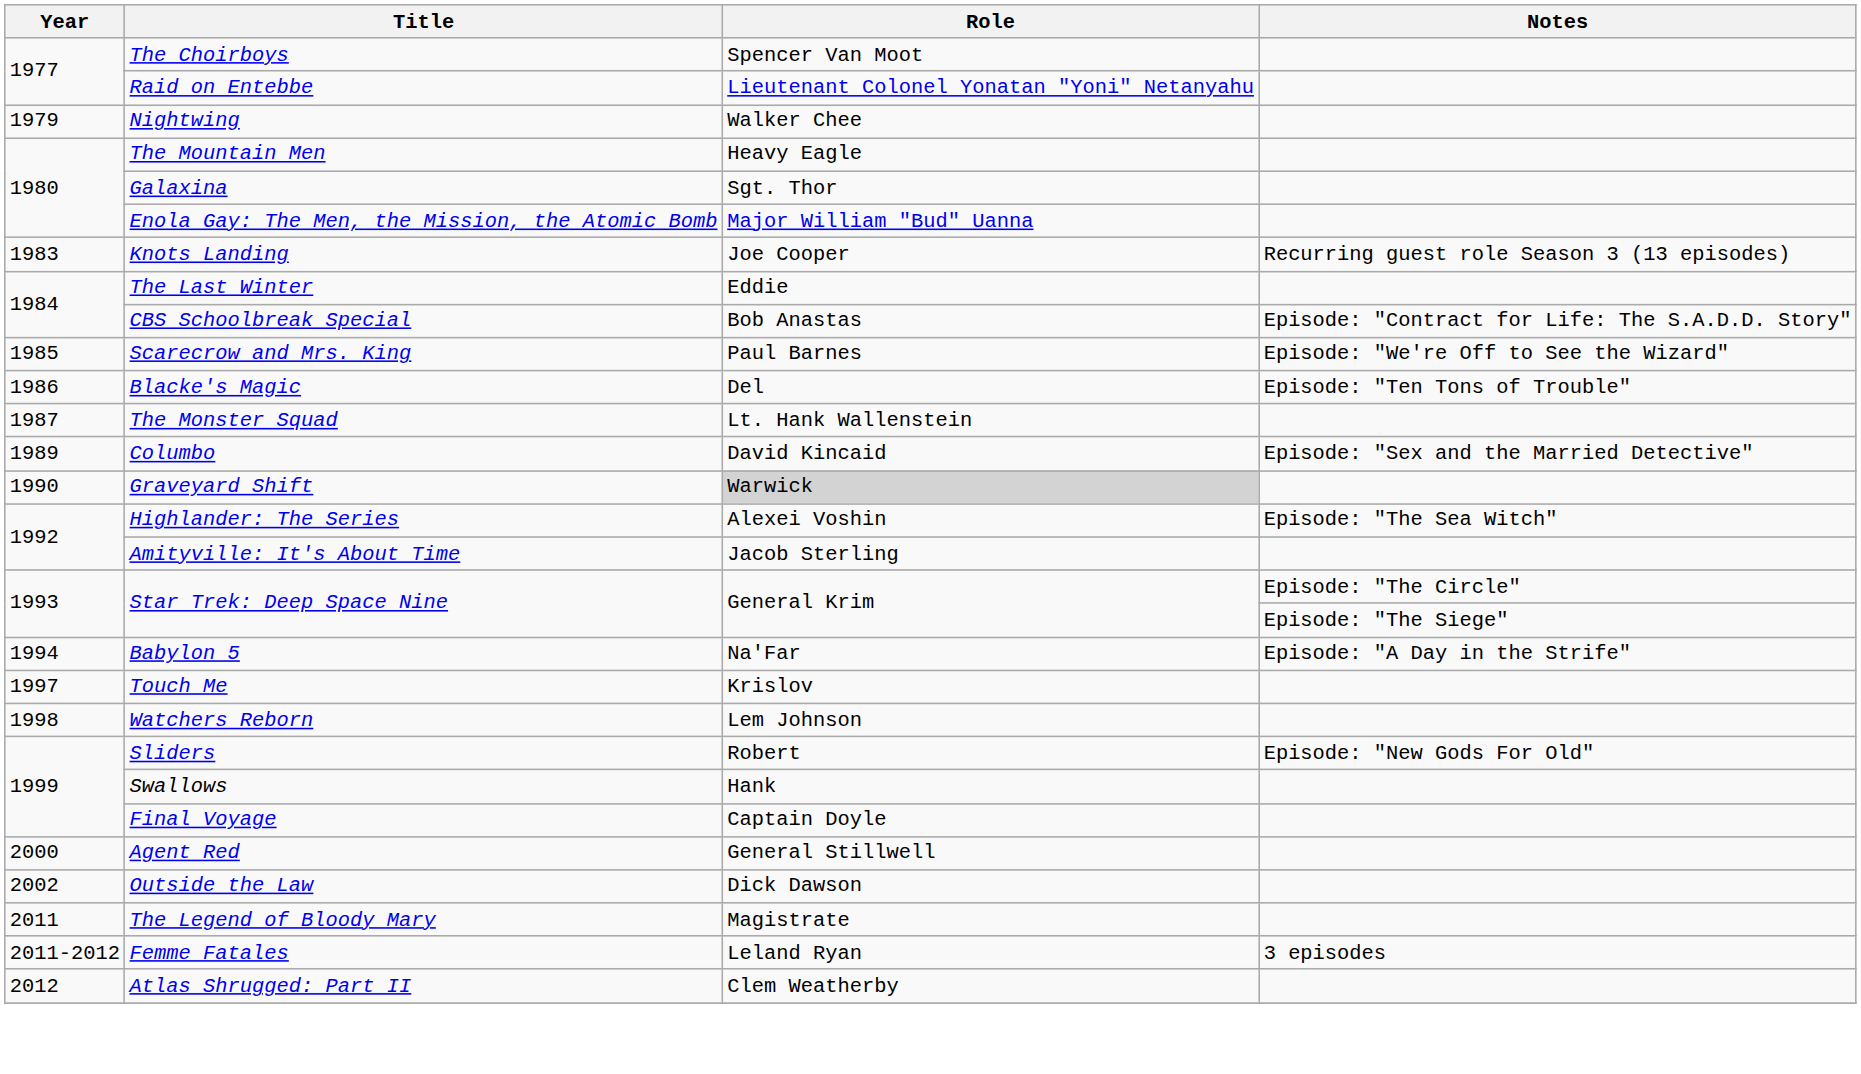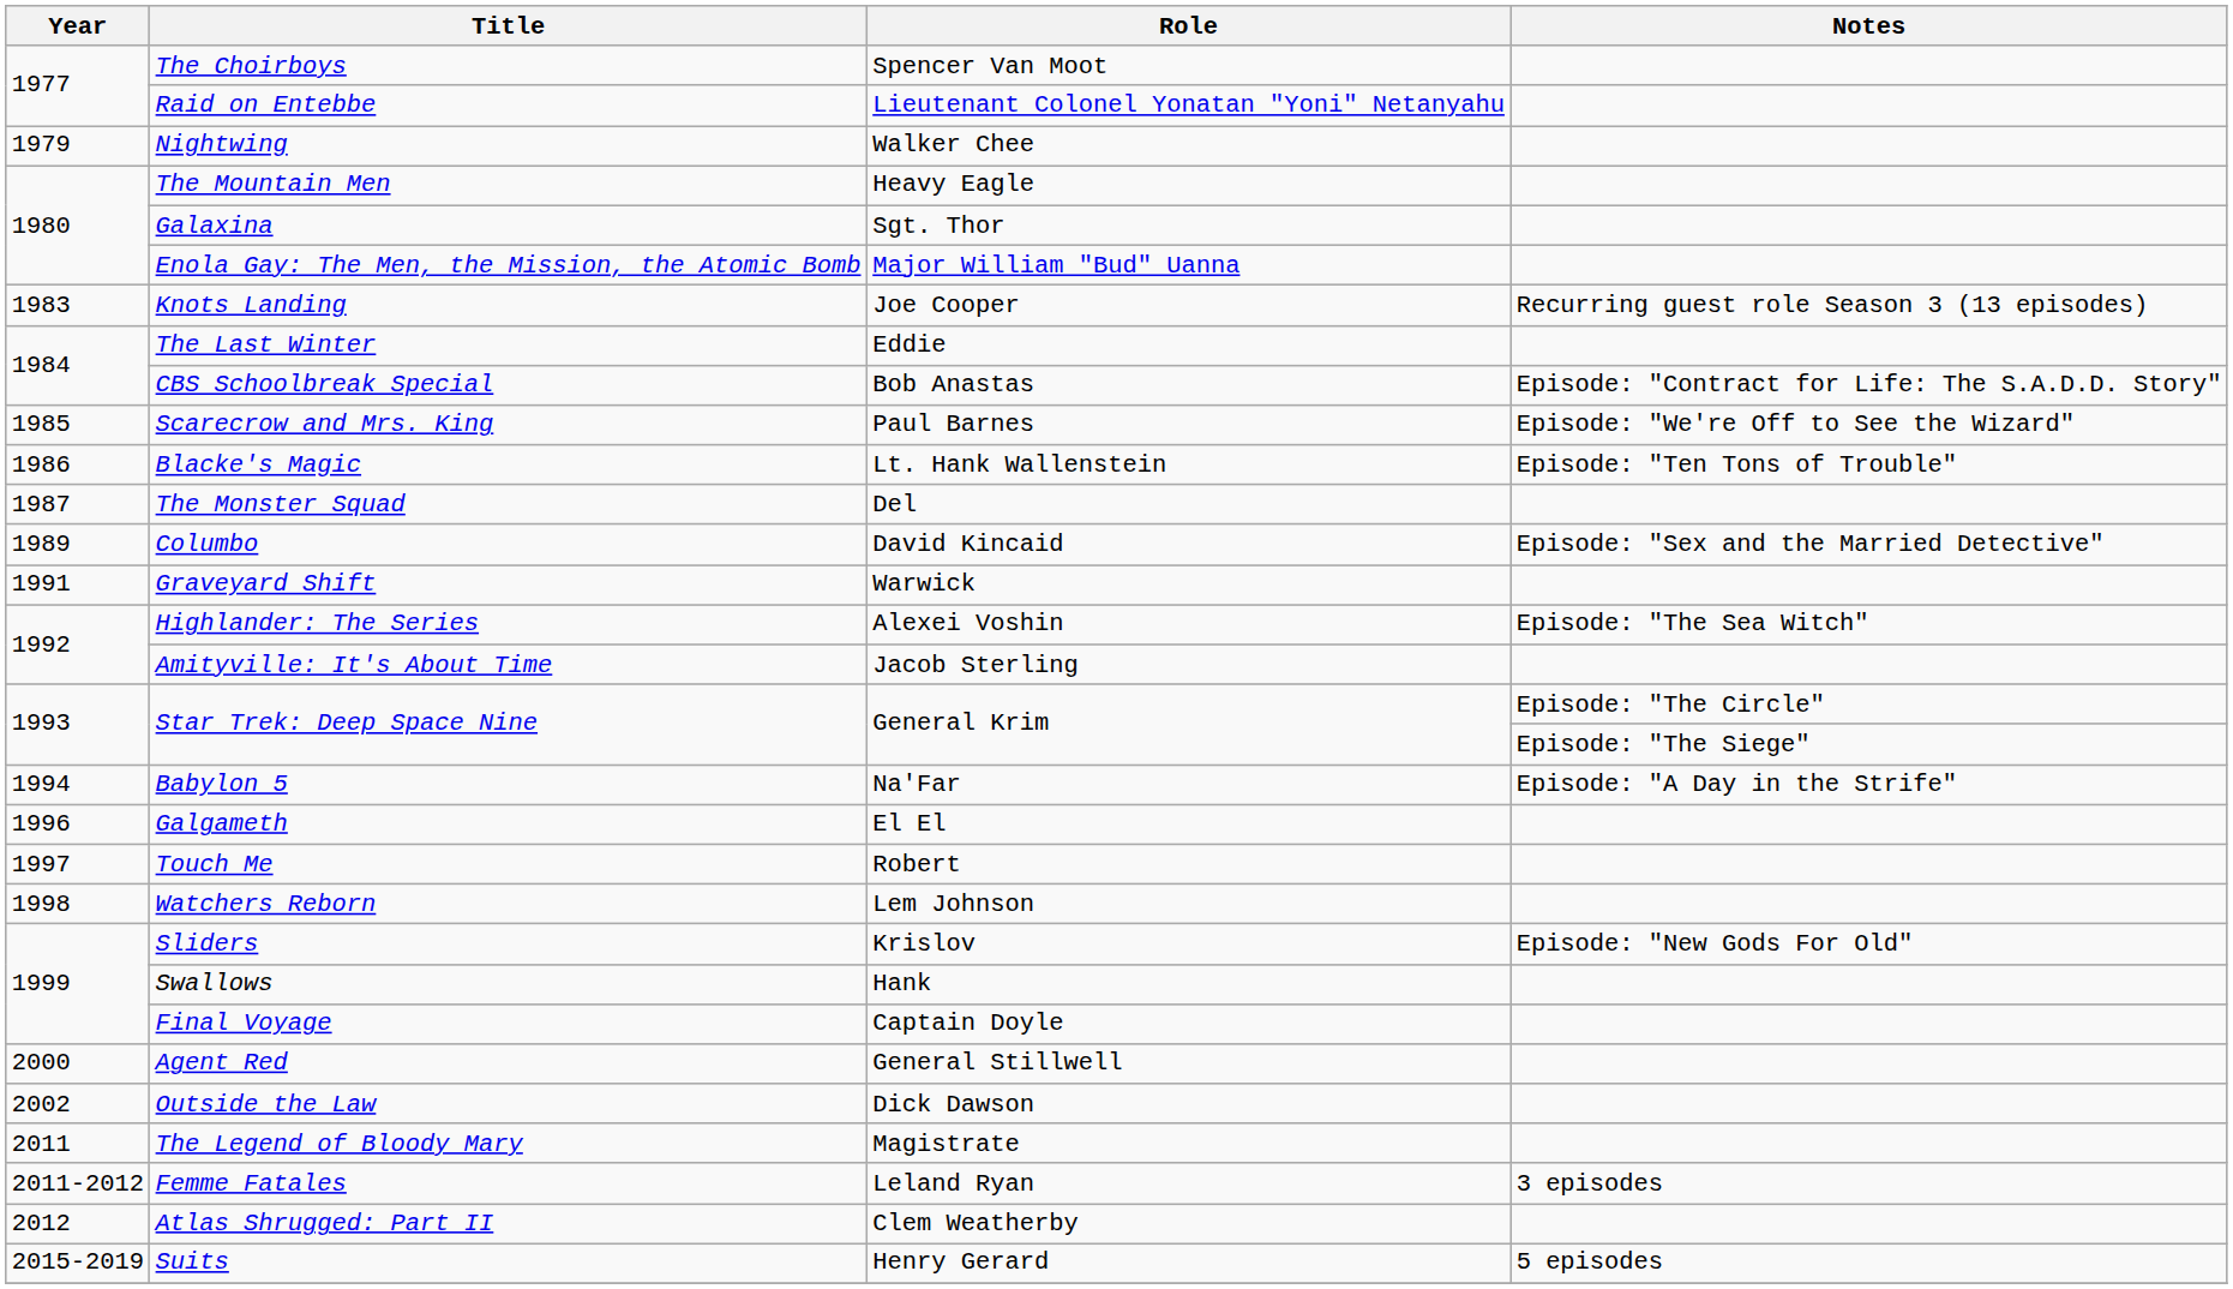Blacke's Magic | Role: Del -> Lt. Hank Wallenstein
The Monster Squad | Role: Lt. Hank Wallenstein -> Del
Graveyard Shift | Year: 1990 -> 1991
Graveyard Shift | Role: lightgrey background -> no background
+ row: 1996 | Galgameth | El El
Touch Me | Role: Krislov -> Robert
Sliders | Role: Robert -> Krislov
+ row: 2015-2019 | Suits | Henry Gerard | 5 episodes
